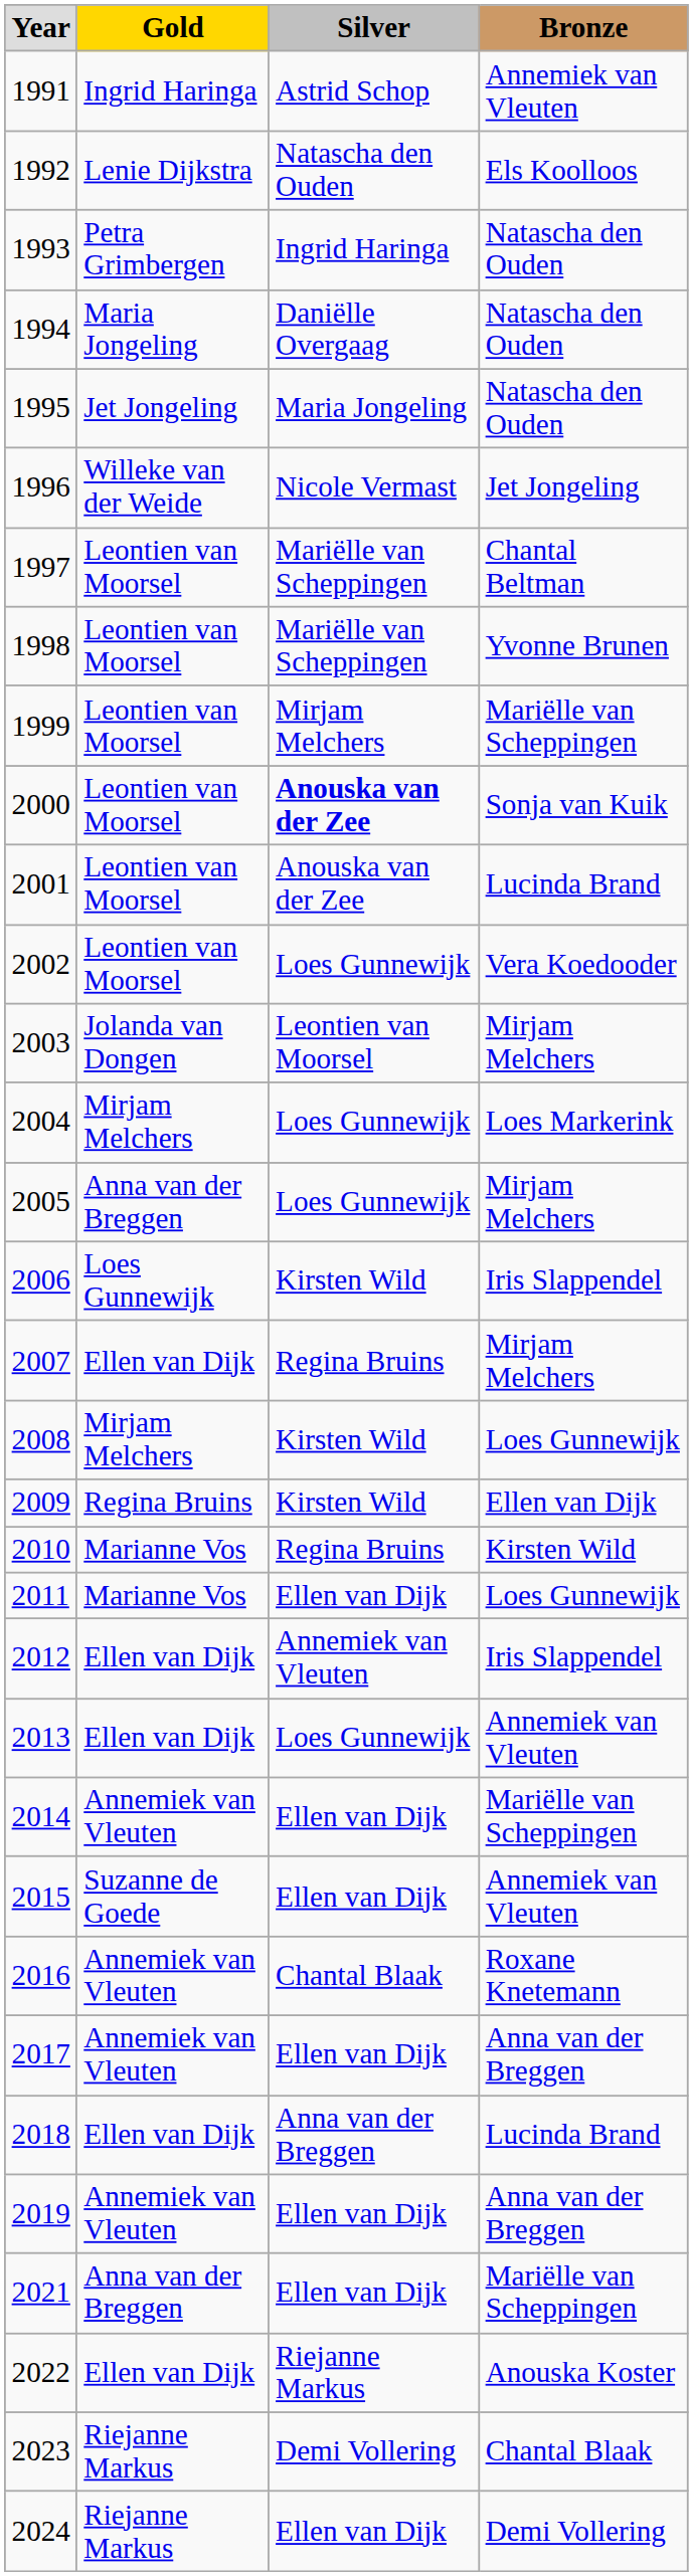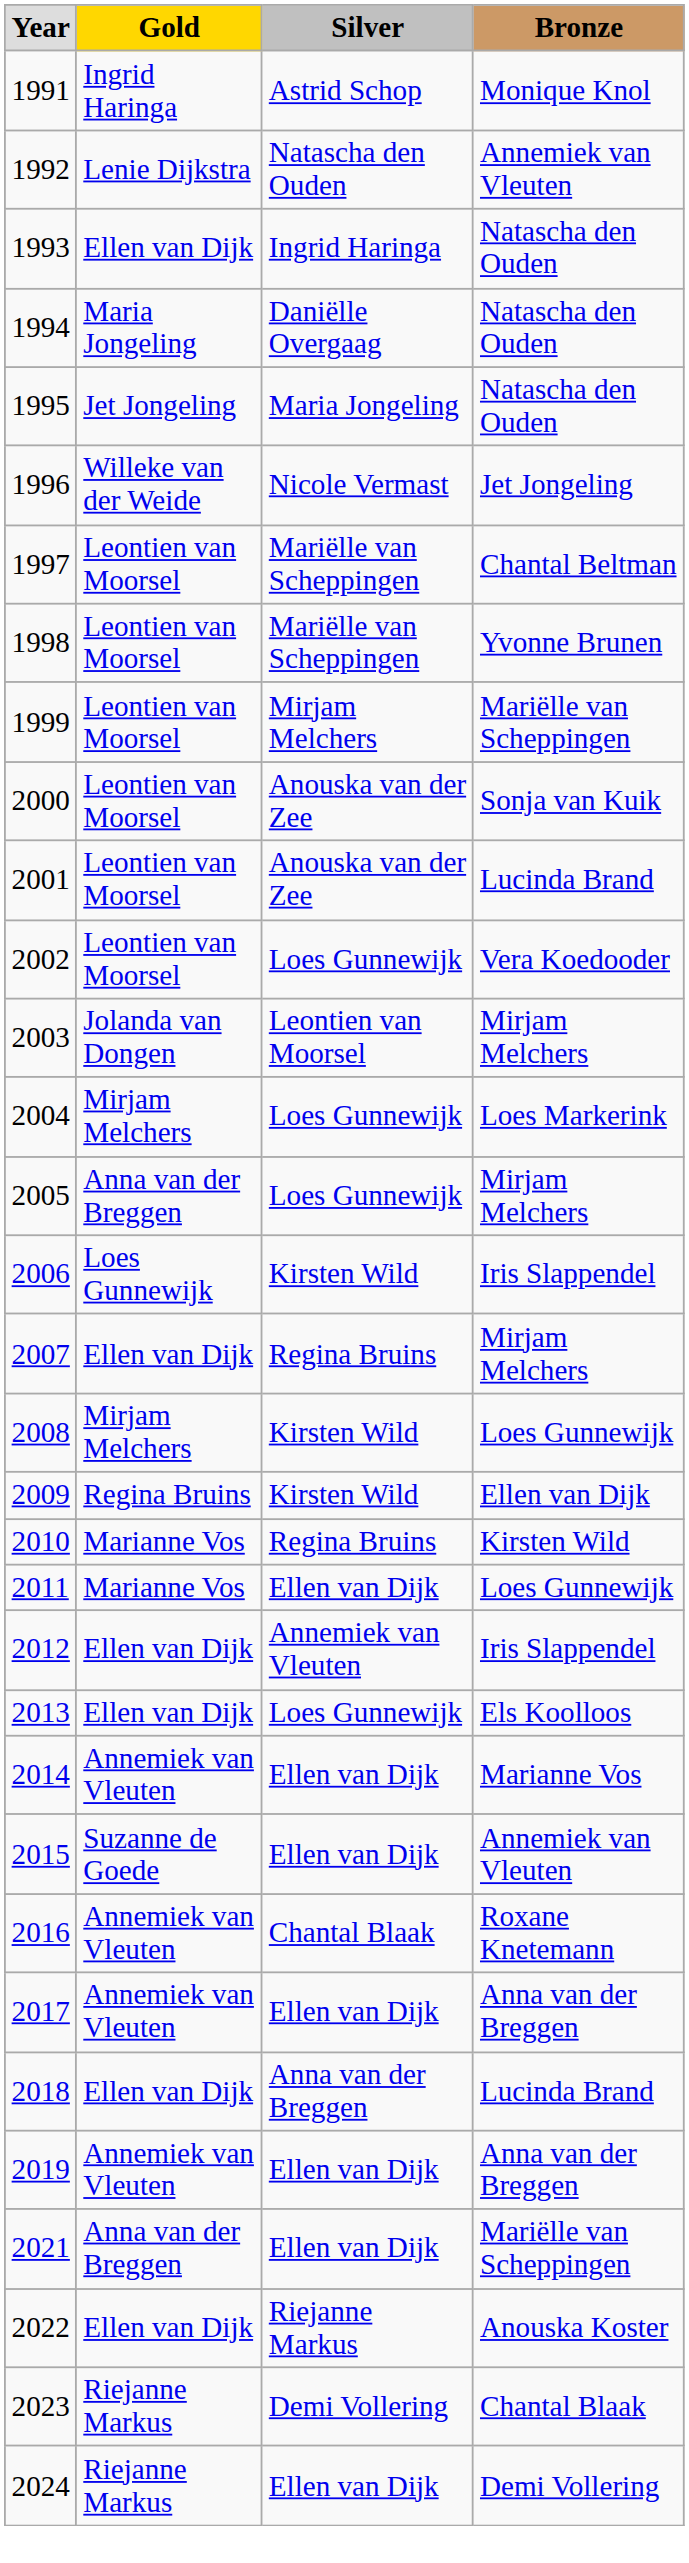1991 | Bronze: Annemiek van Vleuten -> Monique Knol
1992 | Bronze: Els Koolloos -> Annemiek van Vleuten
1993 | Gold: Petra Grimbergen -> Ellen van Dijk
2000 | Silver: bold -> normal
2013 | Bronze: Annemiek van Vleuten -> Els Koolloos
2014 | Bronze: Mariëlle van Scheppingen -> Marianne Vos
